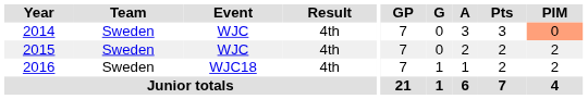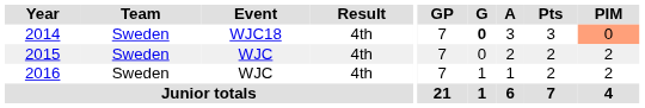2014 | Event: WJC -> WJC18
2014 | G: normal -> bold
2016 | Event: WJC18 -> WJC
